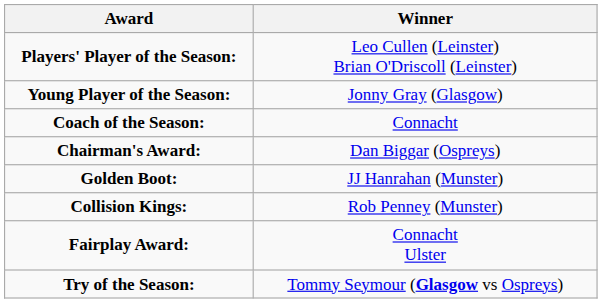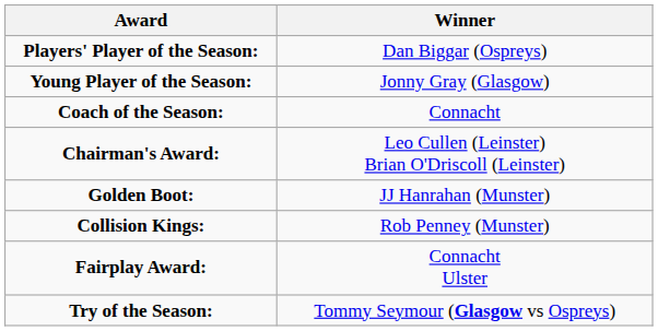Players' Player of the Season: | Winner: Leo Cullen (Leinster) Brian O'Driscoll (Leinster) -> Dan Biggar (Ospreys)
Chairman's Award: | Winner: Dan Biggar (Ospreys) -> Leo Cullen (Leinster) Brian O'Driscoll (Leinster)
